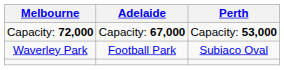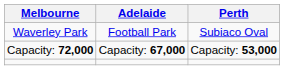rows swapped: Waverley Park <-> Capacity: 72,000
